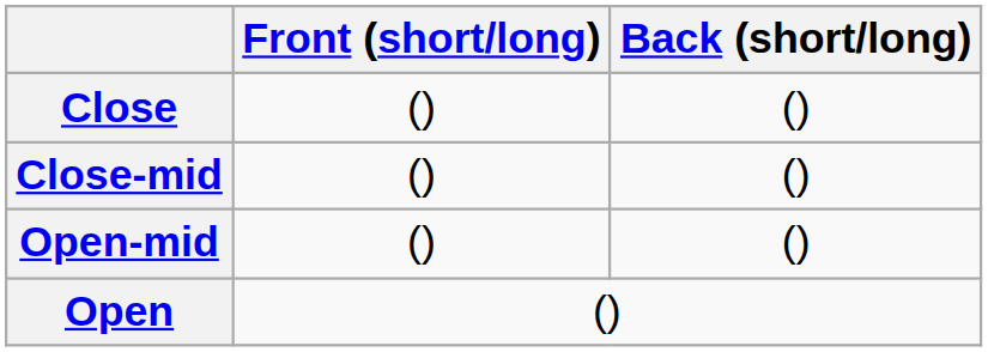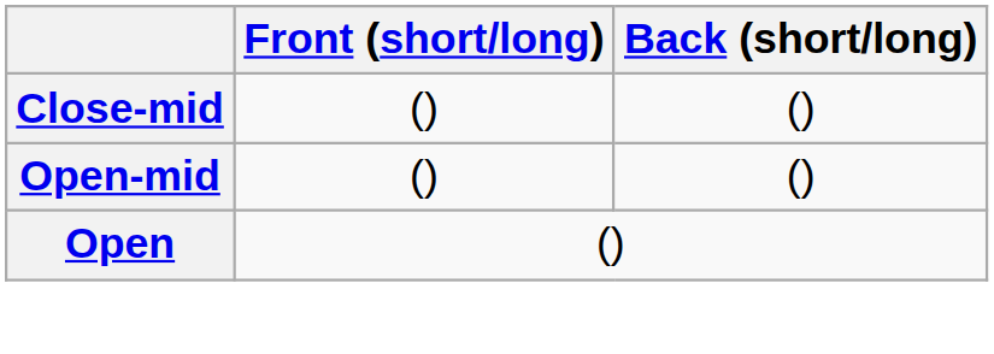- row: Close | () | ()
